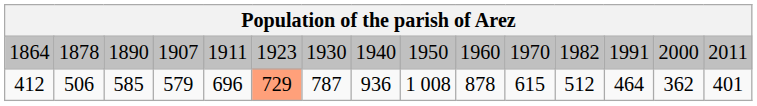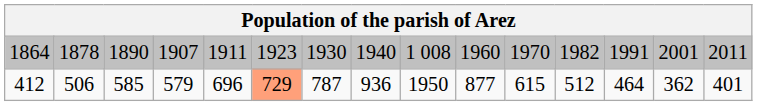1864 | column 9: 1950 -> 1 008
1864 | column 14: 2000 -> 2001
412 | column 9: 1 008 -> 1950
412 | column 10: 878 -> 877
